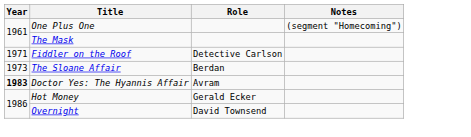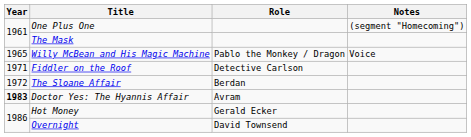+ row: 1965 | Willy McBean and His Magic Machine | Pablo the Monkey / Dragon | Voice
The Sloane Affair | Year: 1973 -> 1972
